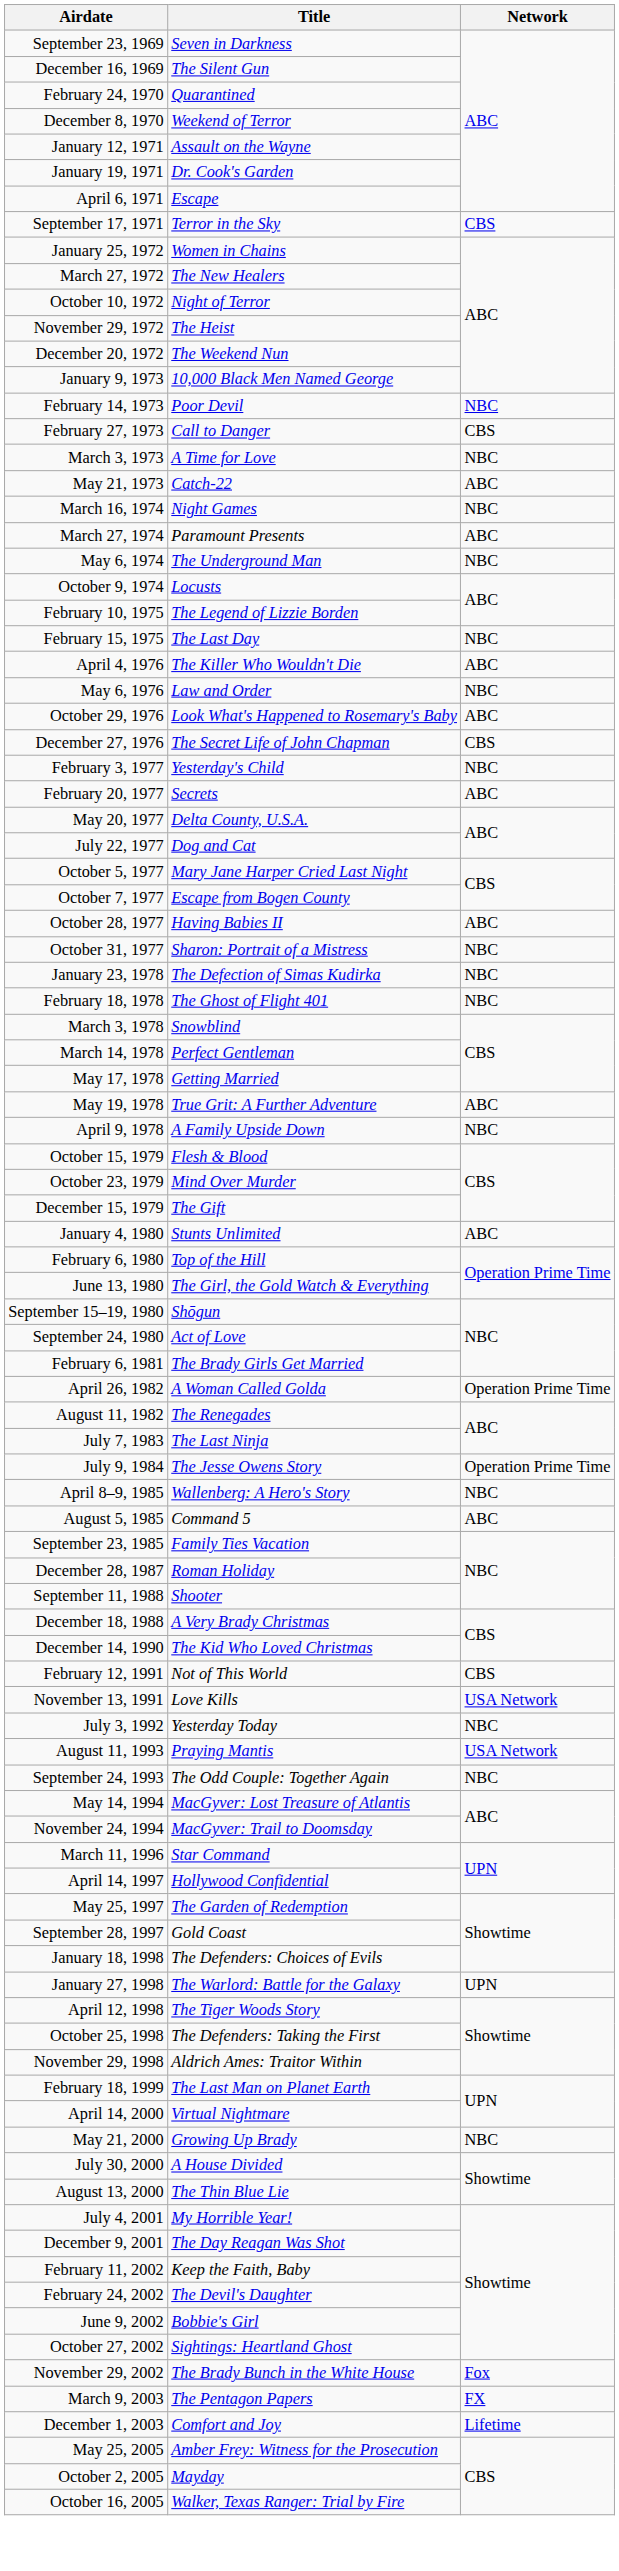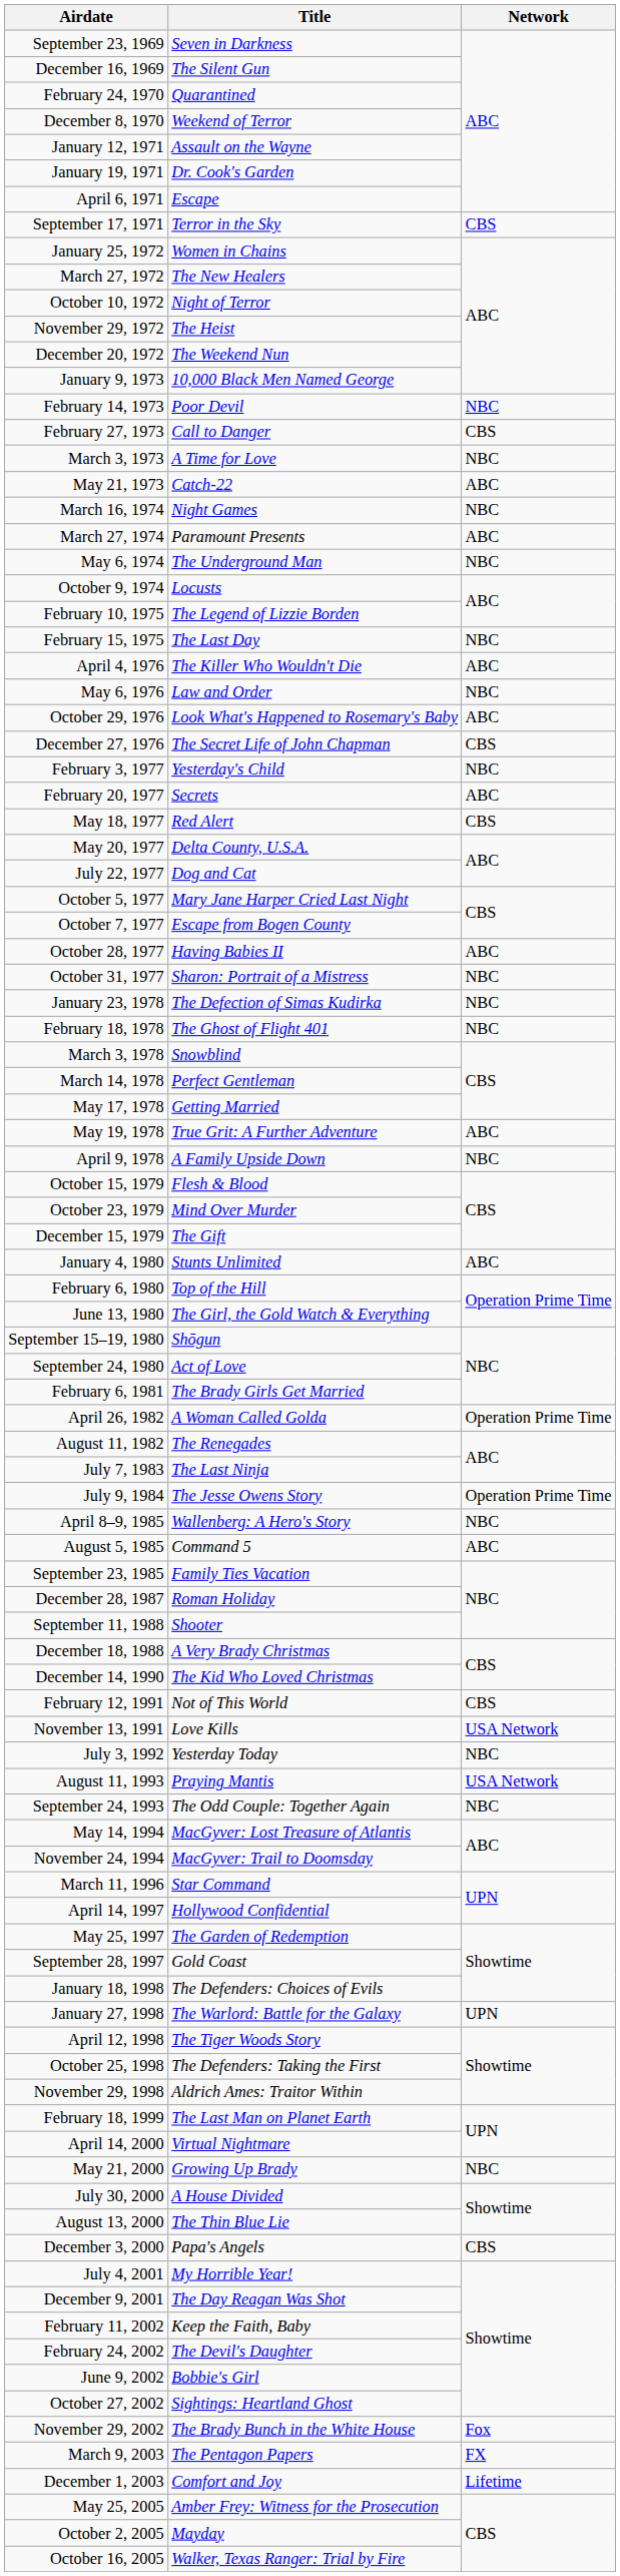+ row: May 18, 1977 | Red Alert | CBS
+ row: December 3, 2000 | Papa's Angels | CBS
